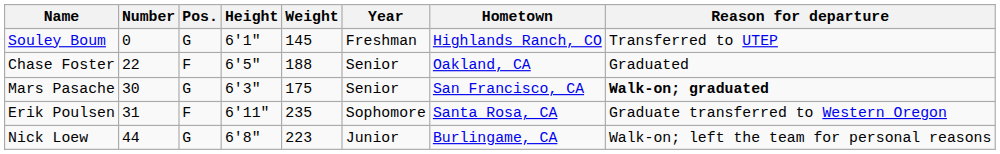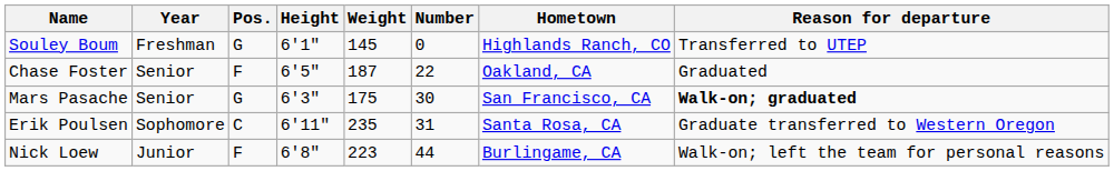columns swapped: Number <-> Year
Chase Foster | Weight: 188 -> 187
Erik Poulsen | Pos.: F -> C
Nick Loew | Pos.: G -> F
